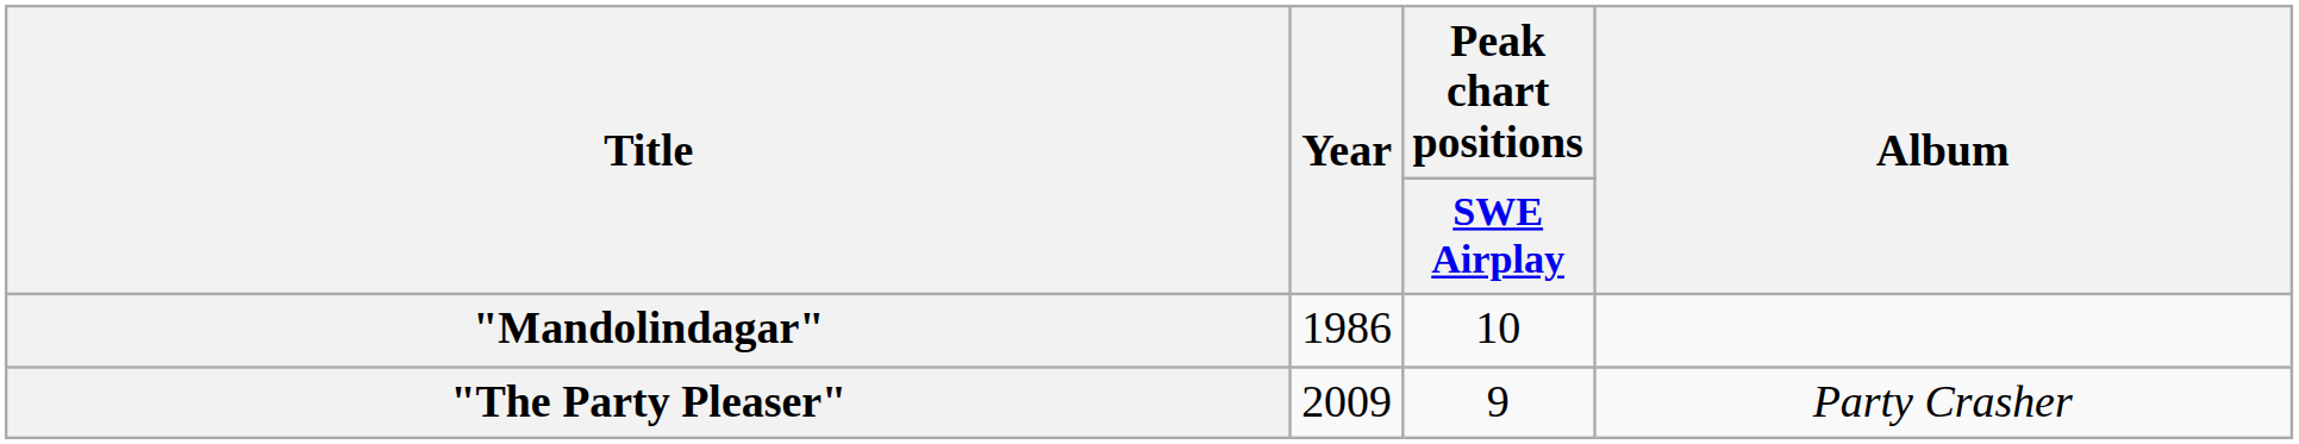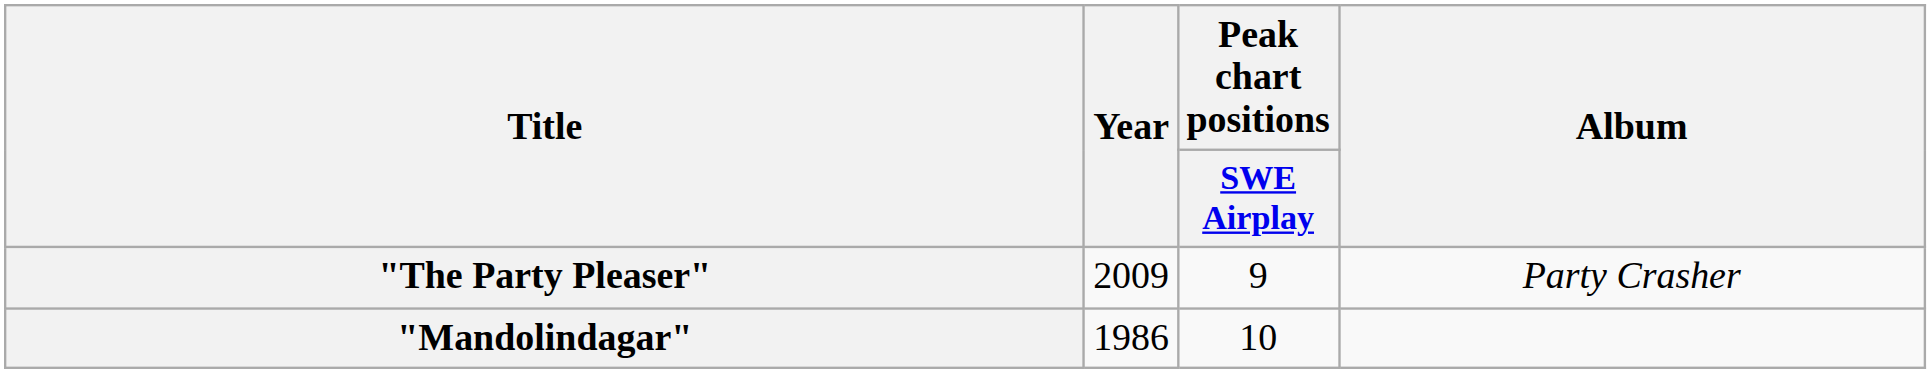rows swapped: "Mandolindagar" <-> "The Party Pleaser"
